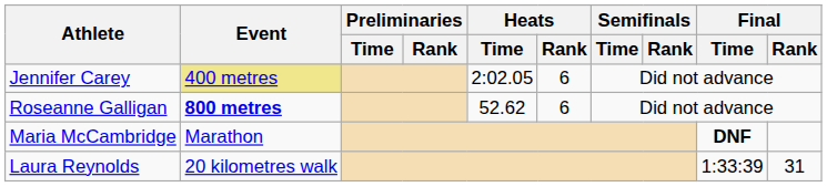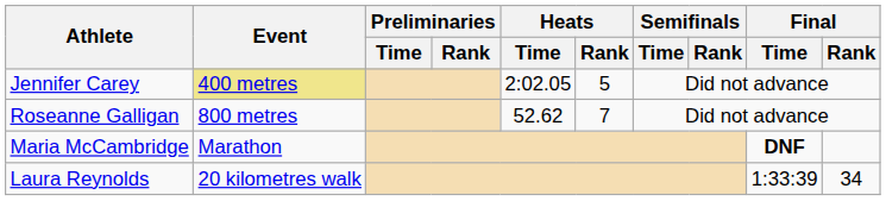Jennifer Carey | Heats / Rank: 6 -> 5
Roseanne Galligan | Event: bold -> normal
Roseanne Galligan | Heats / Rank: 6 -> 7
Laura Reynolds | Final / Rank: 31 -> 34
